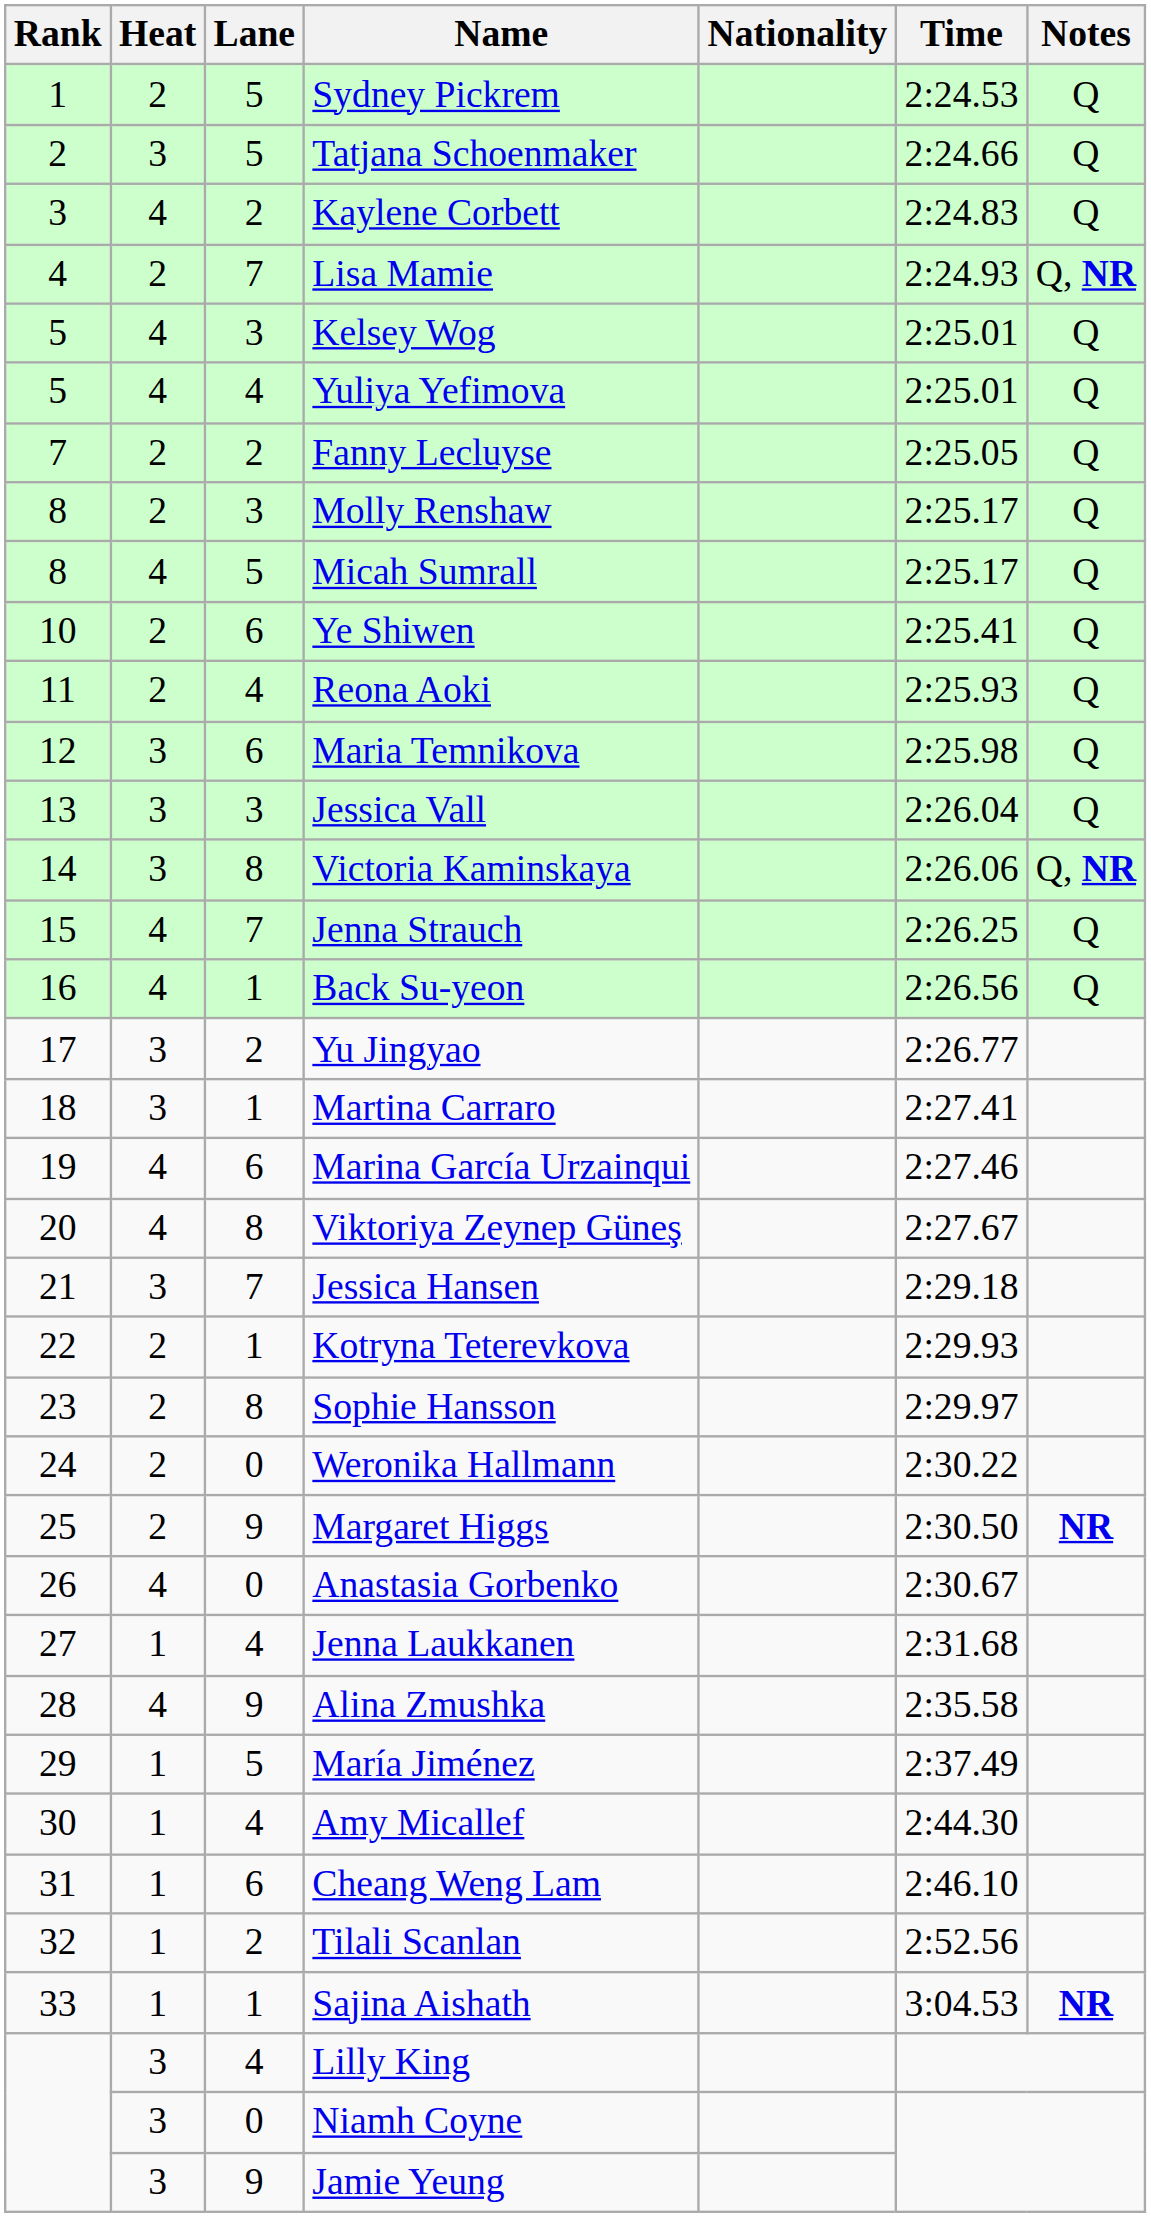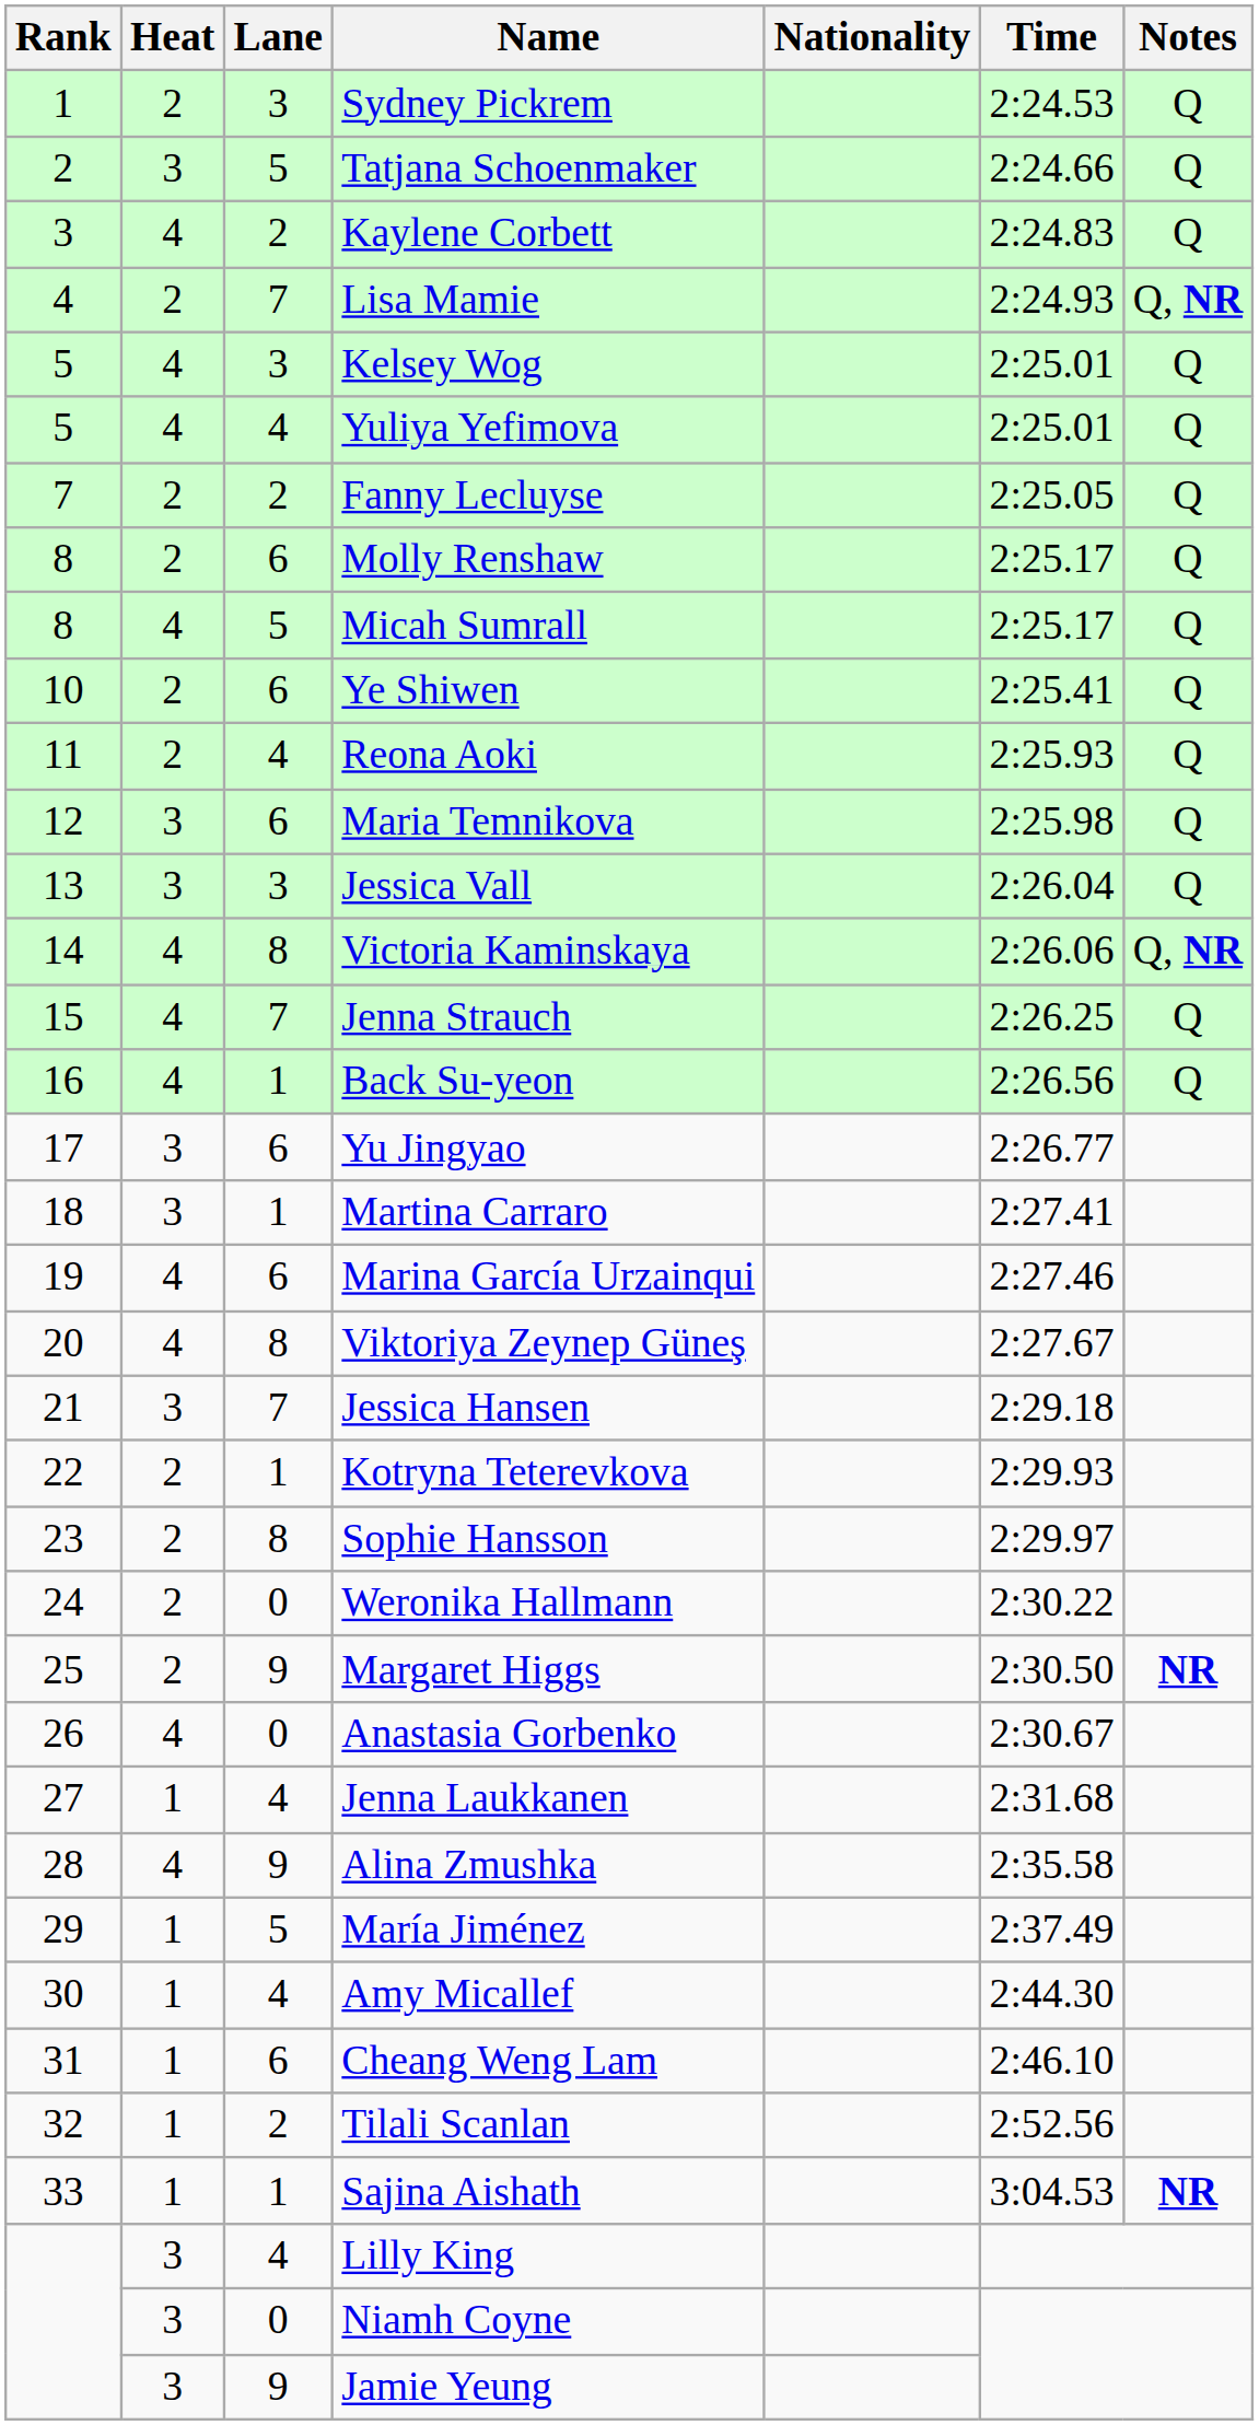Sydney Pickrem | Lane: 5 -> 3
Molly Renshaw | Lane: 3 -> 6
Victoria Kaminskaya | Heat: 3 -> 4
Yu Jingyao | Lane: 2 -> 6
